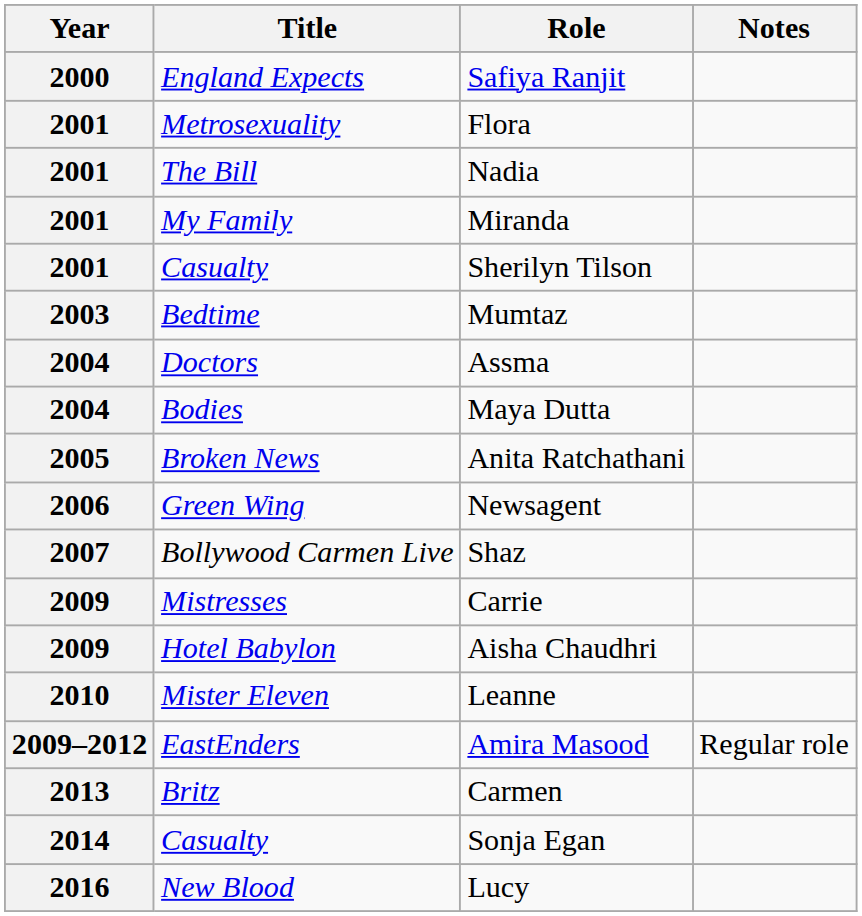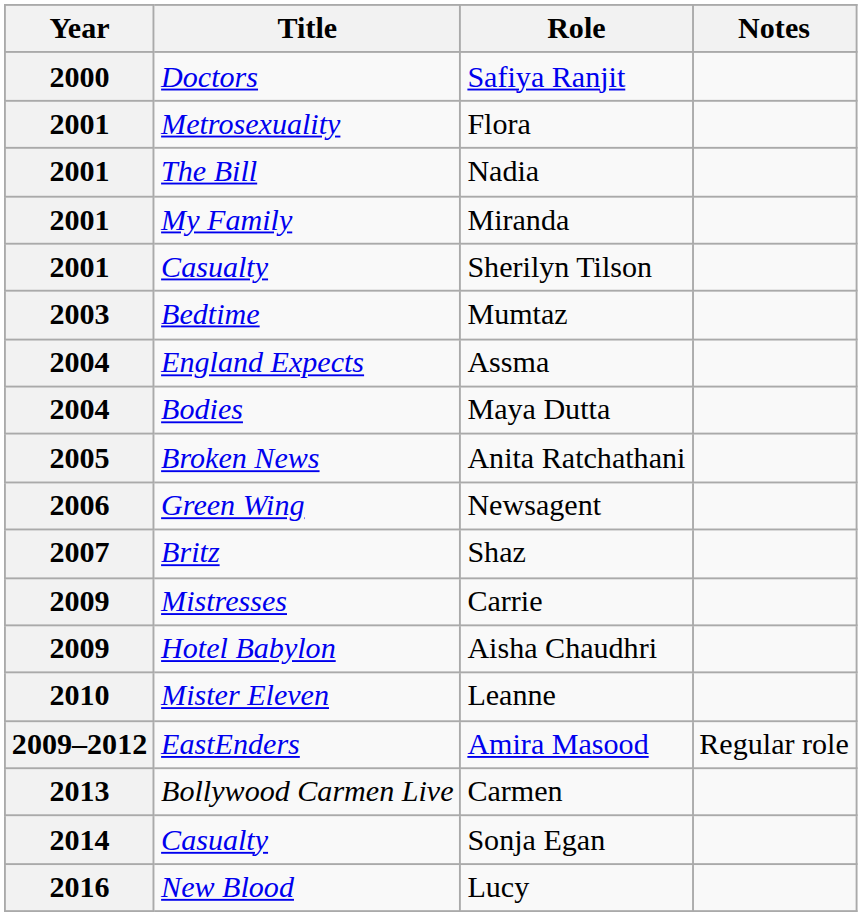Safiya Ranjit | Title: England Expects -> Doctors
Assma | Title: Doctors -> England Expects
Shaz | Title: Bollywood Carmen Live -> Britz
Carmen | Title: Britz -> Bollywood Carmen Live
